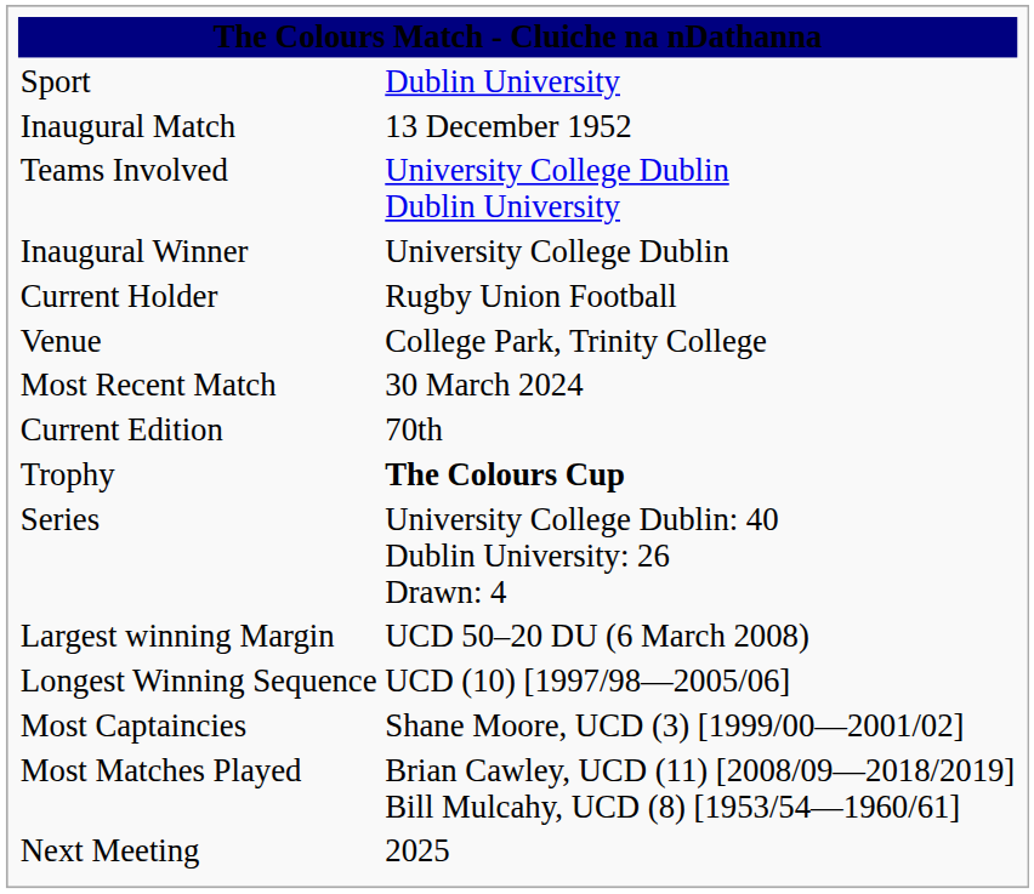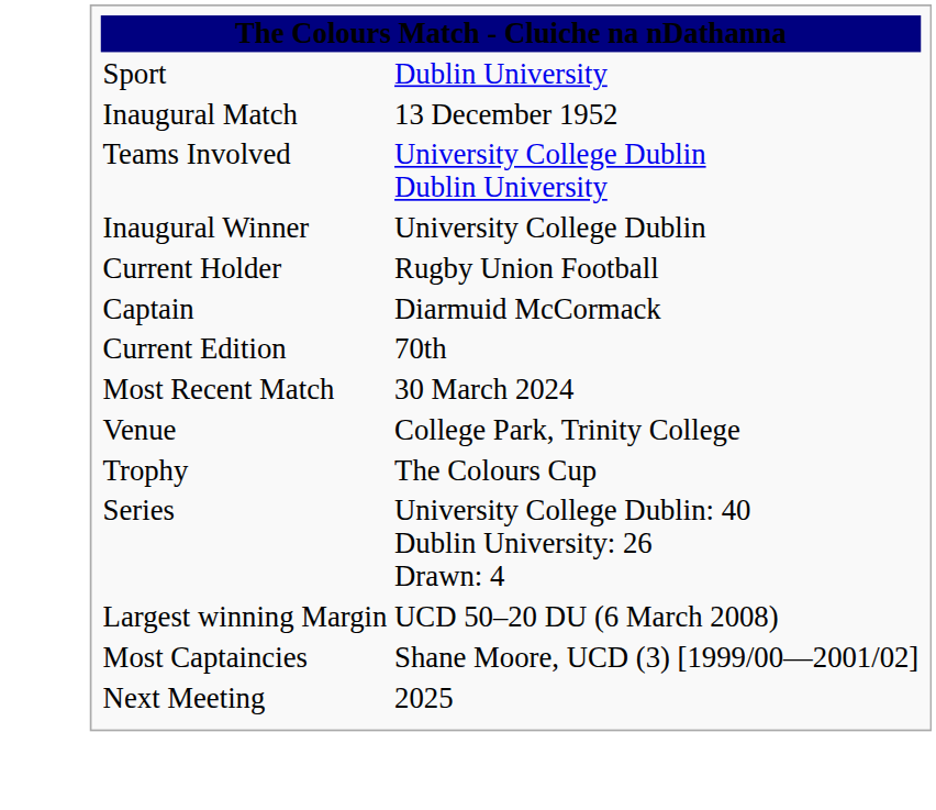+ row: Captain | Diarmuid McCormack
rows swapped: Current Edition <-> Venue
Trophy | column 2: bold -> normal
- row: Longest Winning Sequence | UCD (10) [1997/98—2005/06]
- row: Most Matches Played | Brian Cawley, UCD (11) [2008/09—2018/2019] Bill Mulcahy, UCD (8) [1953/54—1960/61]
